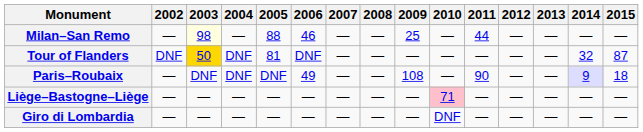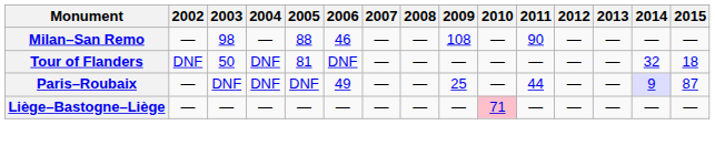Milan–San Remo | 2003: lightyellow background -> no background
Milan–San Remo | 2009: 25 -> 108
Milan–San Remo | 2011: 44 -> 90
Tour of Flanders | 2003: gold background -> no background
Tour of Flanders | 2015: 87 -> 18
Paris–Roubaix | 2009: 108 -> 25
Paris–Roubaix | 2011: 90 -> 44
Paris–Roubaix | 2015: 18 -> 87
- row: Giro di Lombardia | — | — | — | — | — | — | — | — | DNF | — | — | — | — | —
